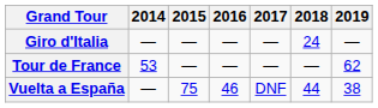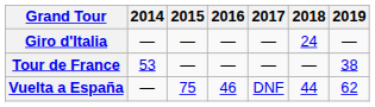Tour de France | 2019: 62 -> 38
Vuelta a España | 2019: 38 -> 62
